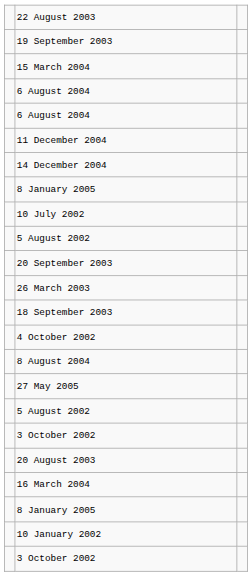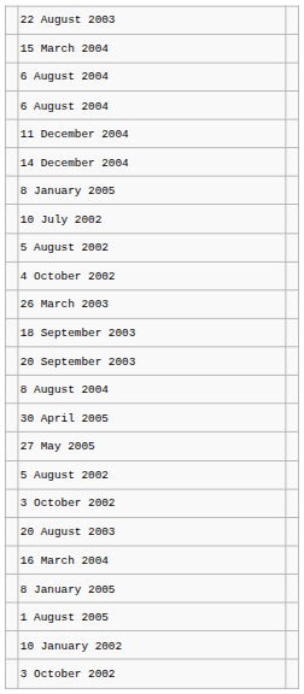- row: 19 September 2003
rows swapped: 4 October 2002 <-> 20 September 2003
+ row: 30 April 2005
+ row: 1 August 2005
